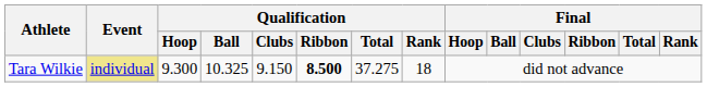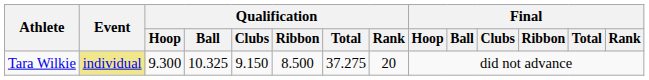Tara Wilkie | Qualification / Ribbon: bold -> normal
Tara Wilkie | Qualification / Rank: 18 -> 20
